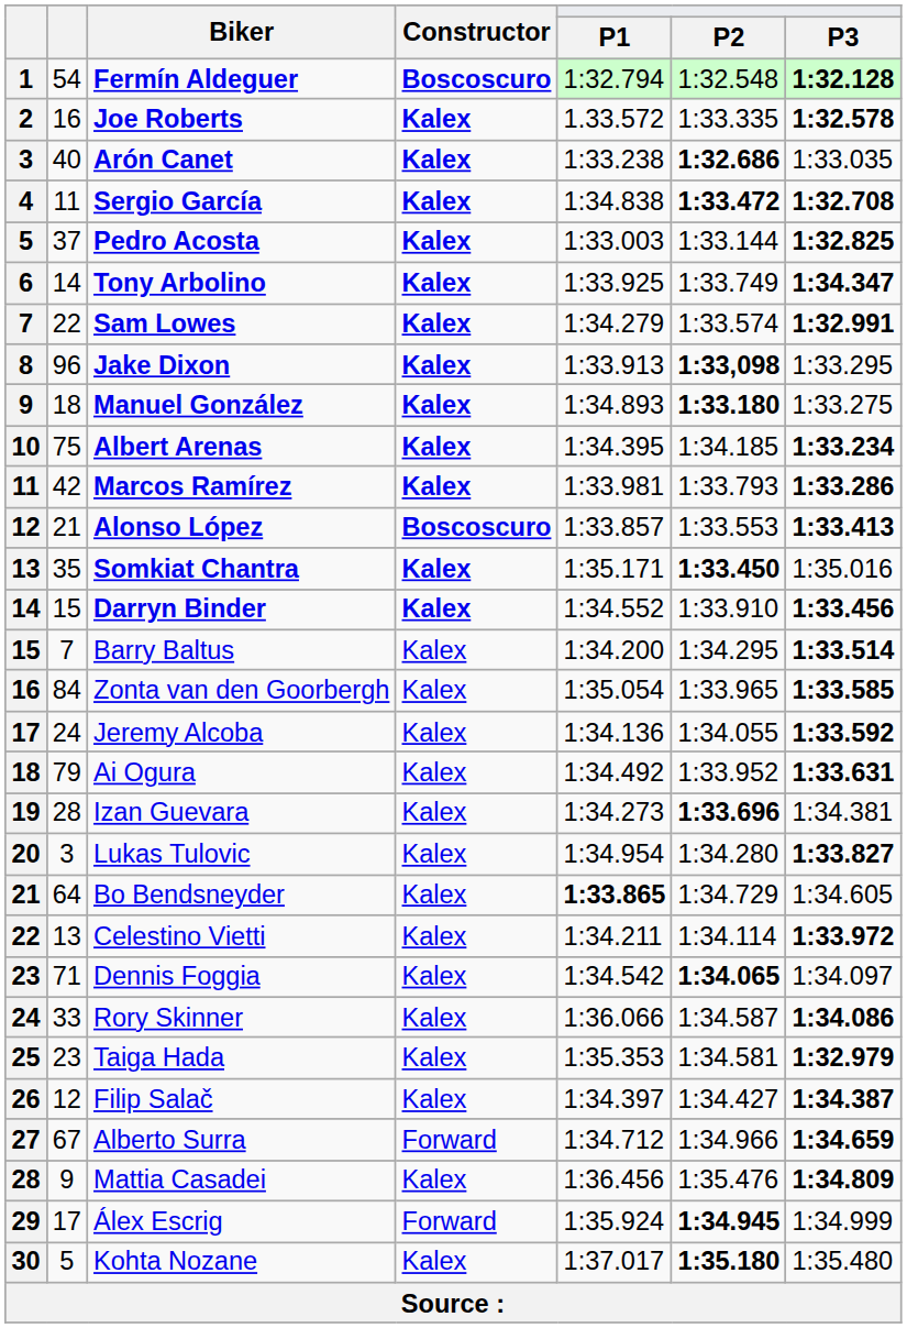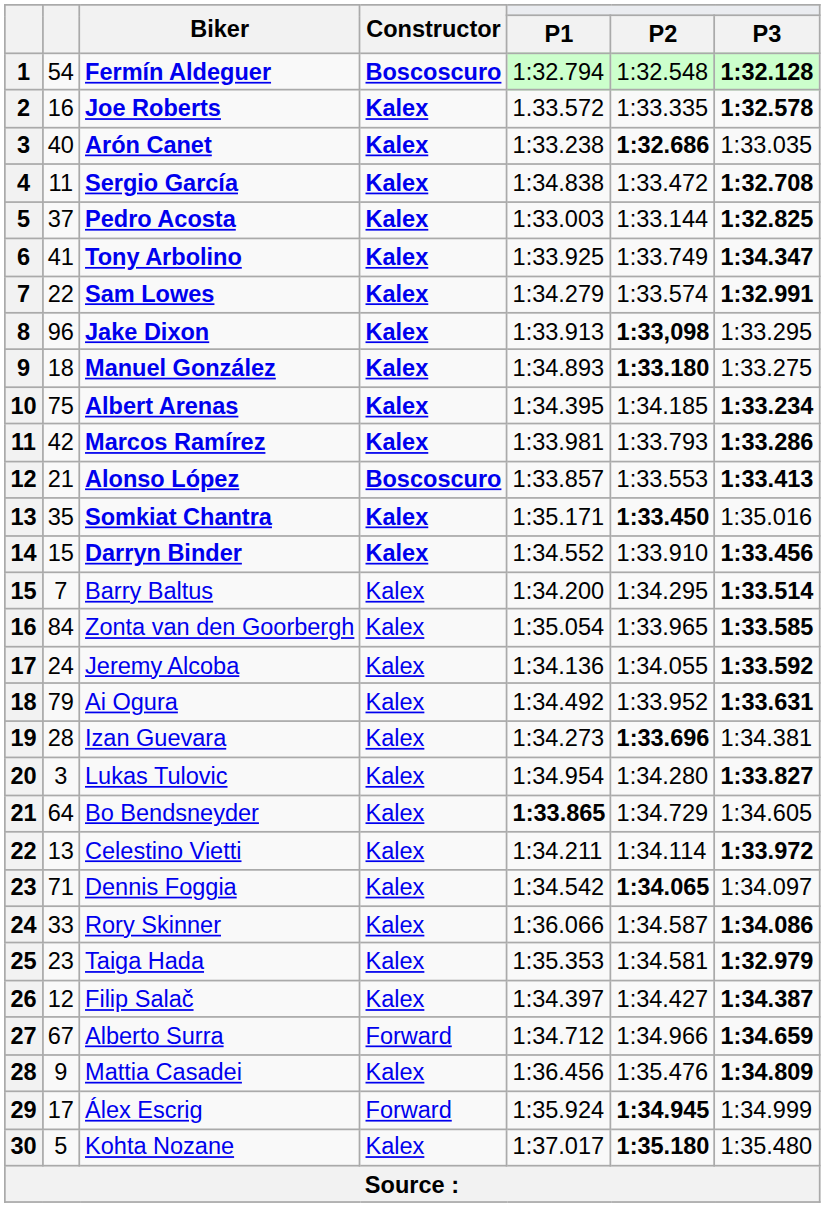Sergio García | P2: bold -> normal
Tony Arbolino | column 2: 14 -> 41
